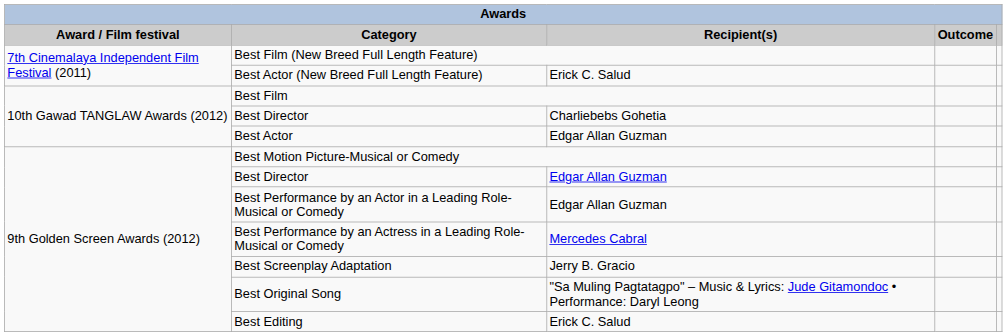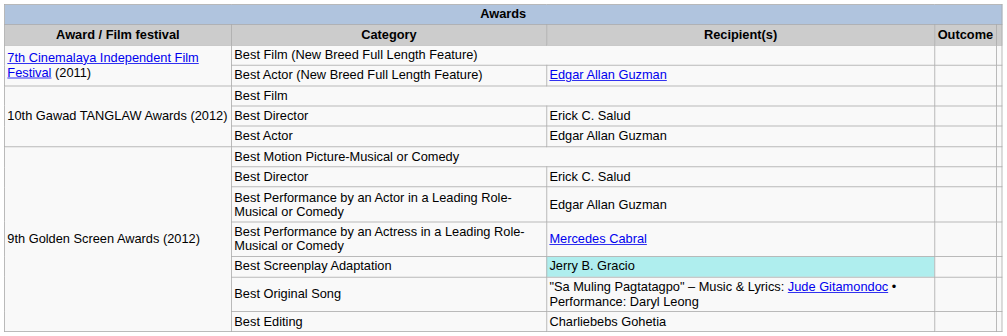Best Actor (New Breed Full Length Feature) | Recipient(s): Erick C. Salud -> Edgar Allan Guzman
10th Gawad TANGLAW Awards (2012) / Best Director | Recipient(s): Charliebebs Gohetia -> Erick C. Salud
9th Golden Screen Awards (2012) / Best Director | Recipient(s): Edgar Allan Guzman -> Erick C. Salud
Best Screenplay Adaptation | Recipient(s): no background -> paleturquoise background
Best Editing | Recipient(s): Erick C. Salud -> Charliebebs Gohetia
